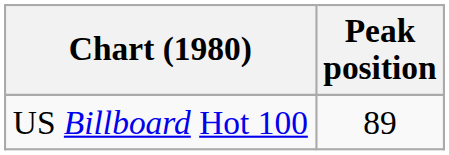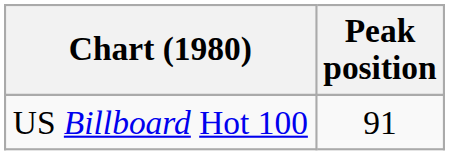US Billboard Hot 100 | Peak position: 89 -> 91
